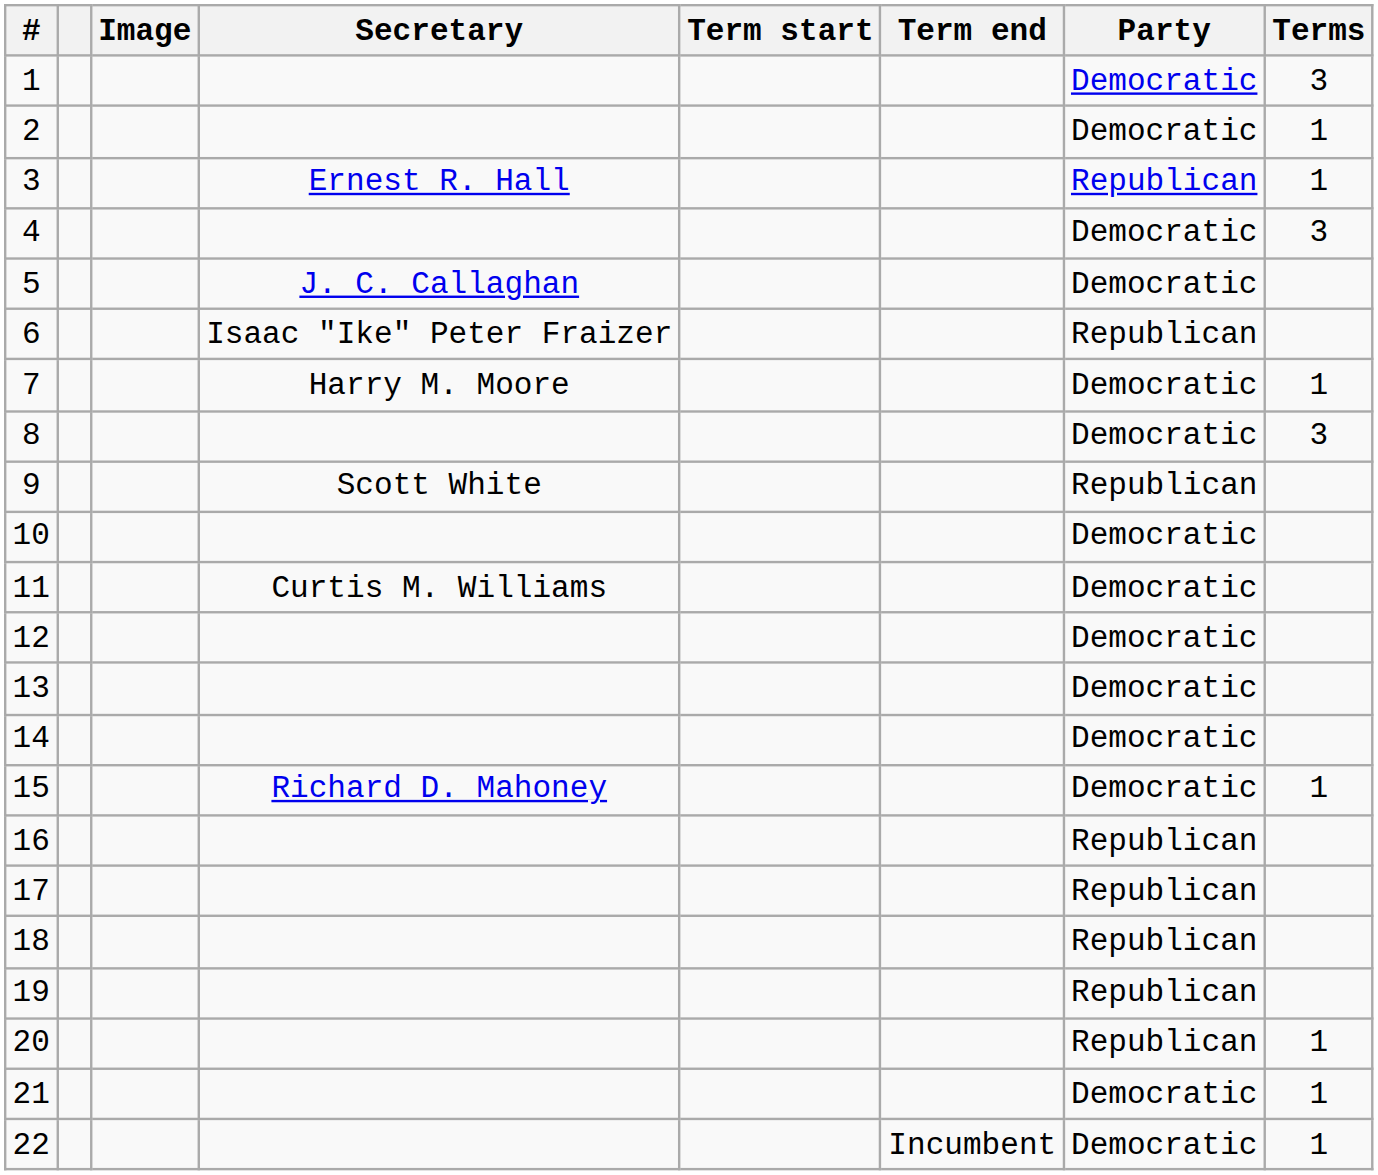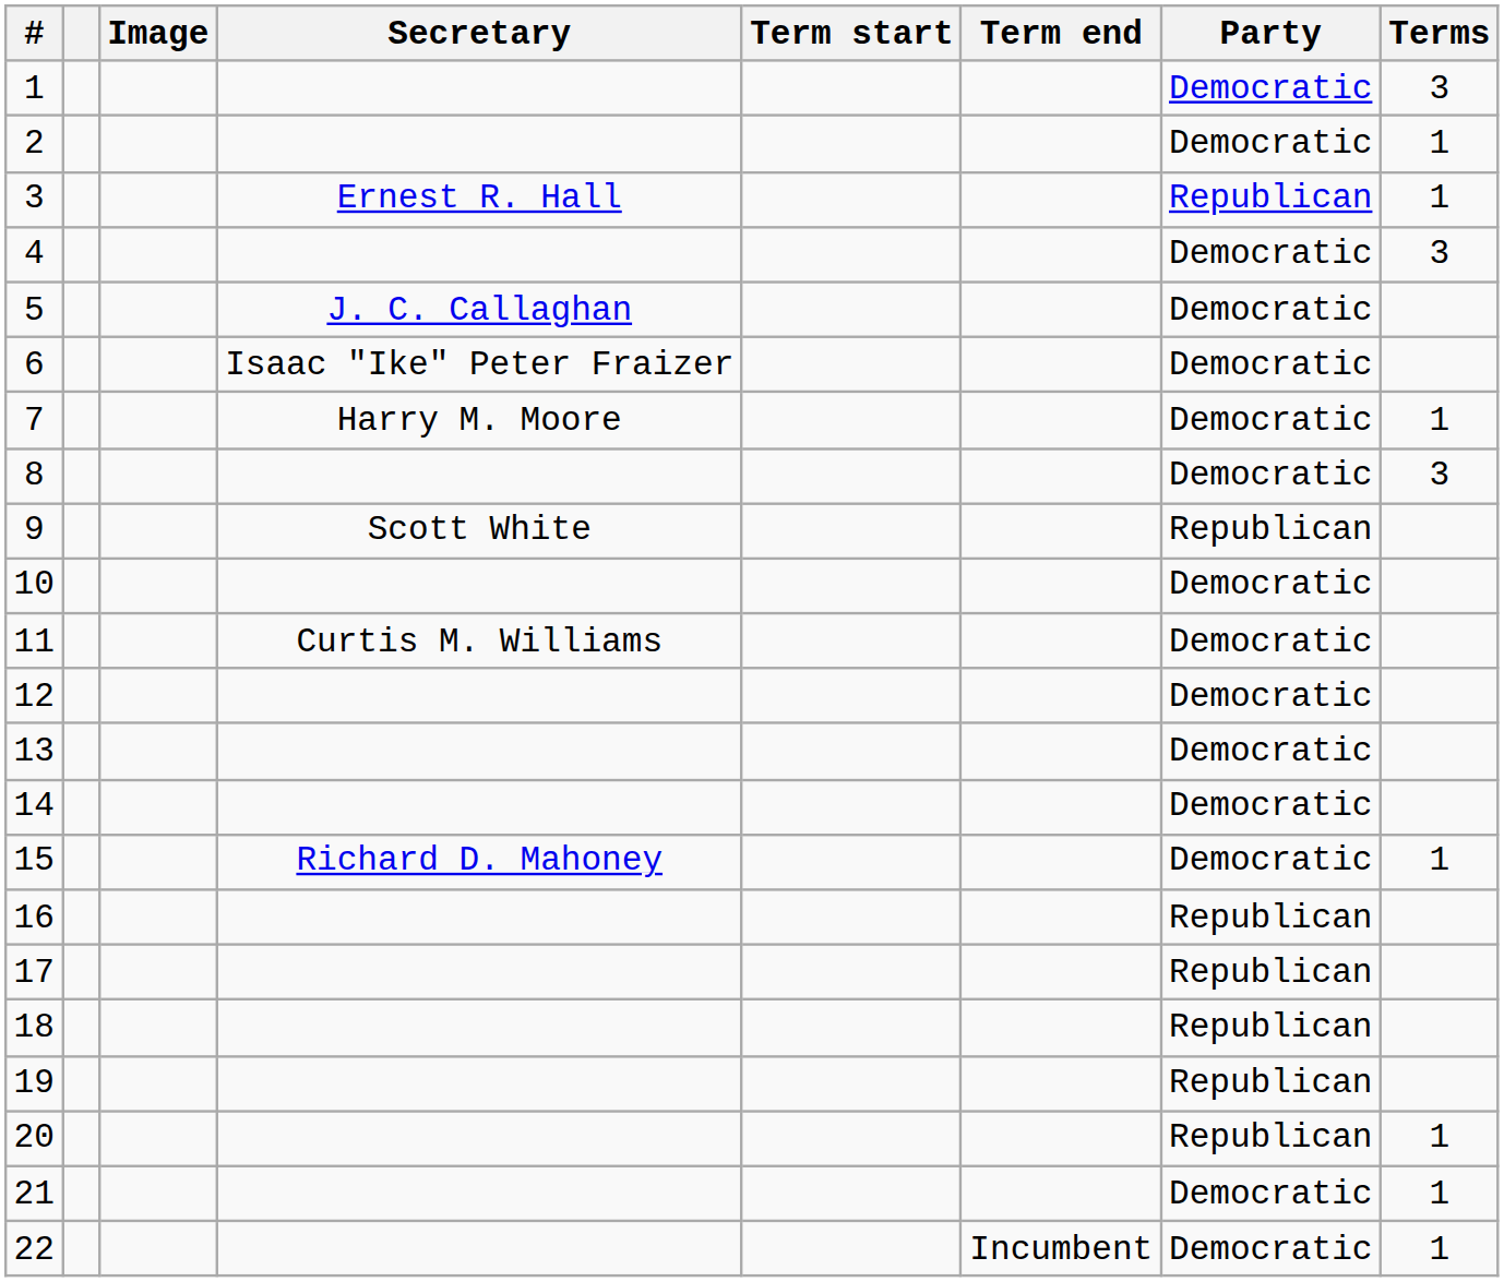6 | Party: Republican -> Democratic
